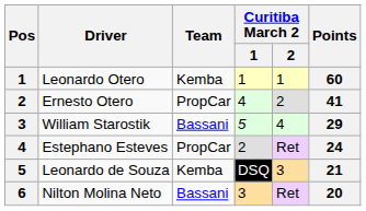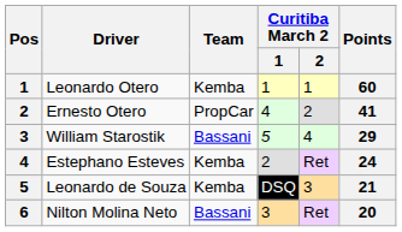Estephano Esteves | Team: PropCar -> Kemba
